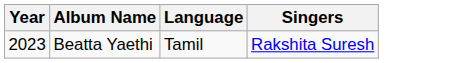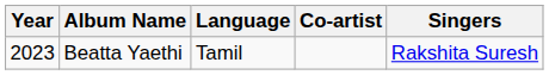+ column: Co-artist
